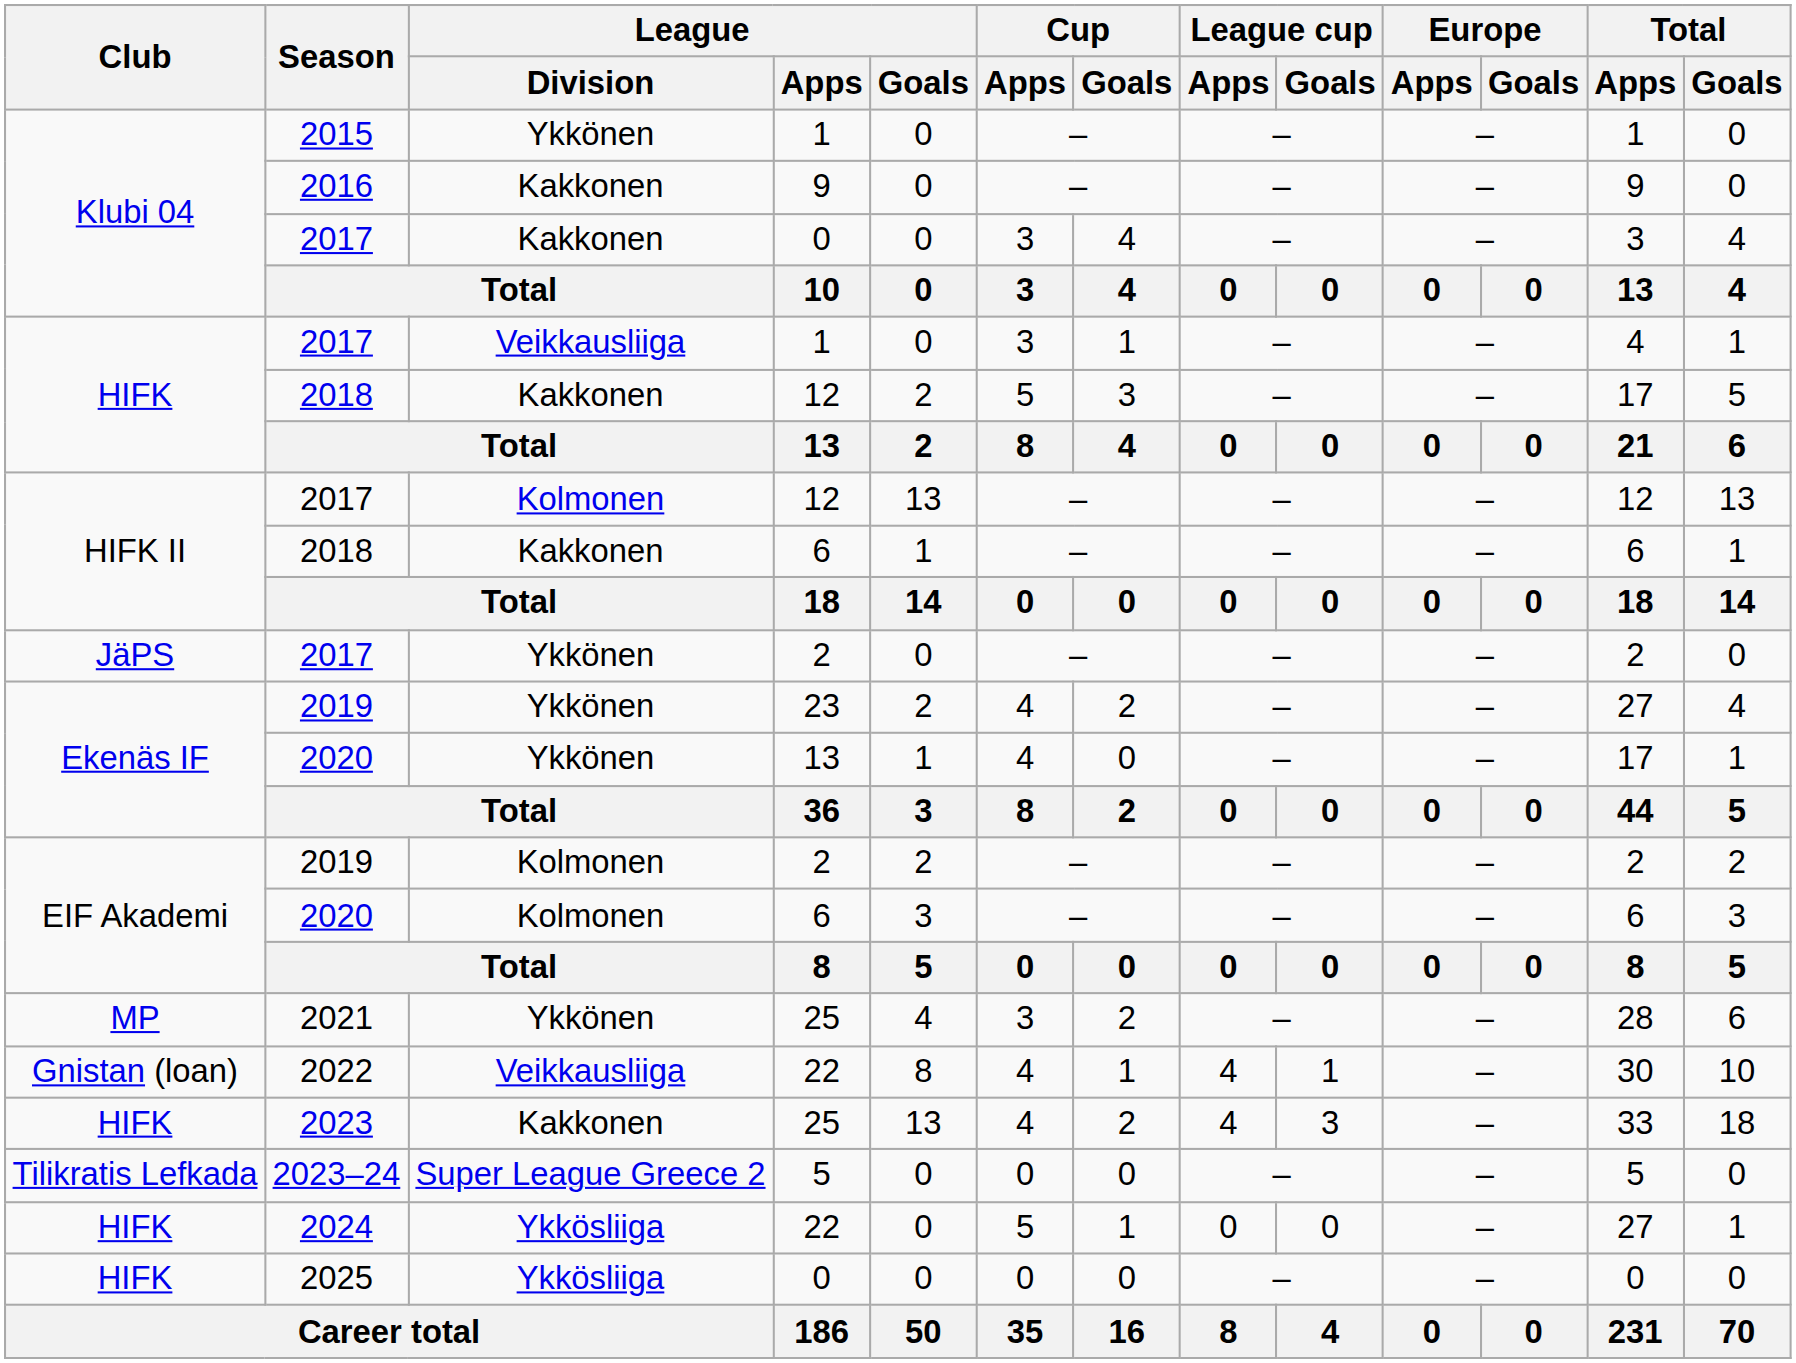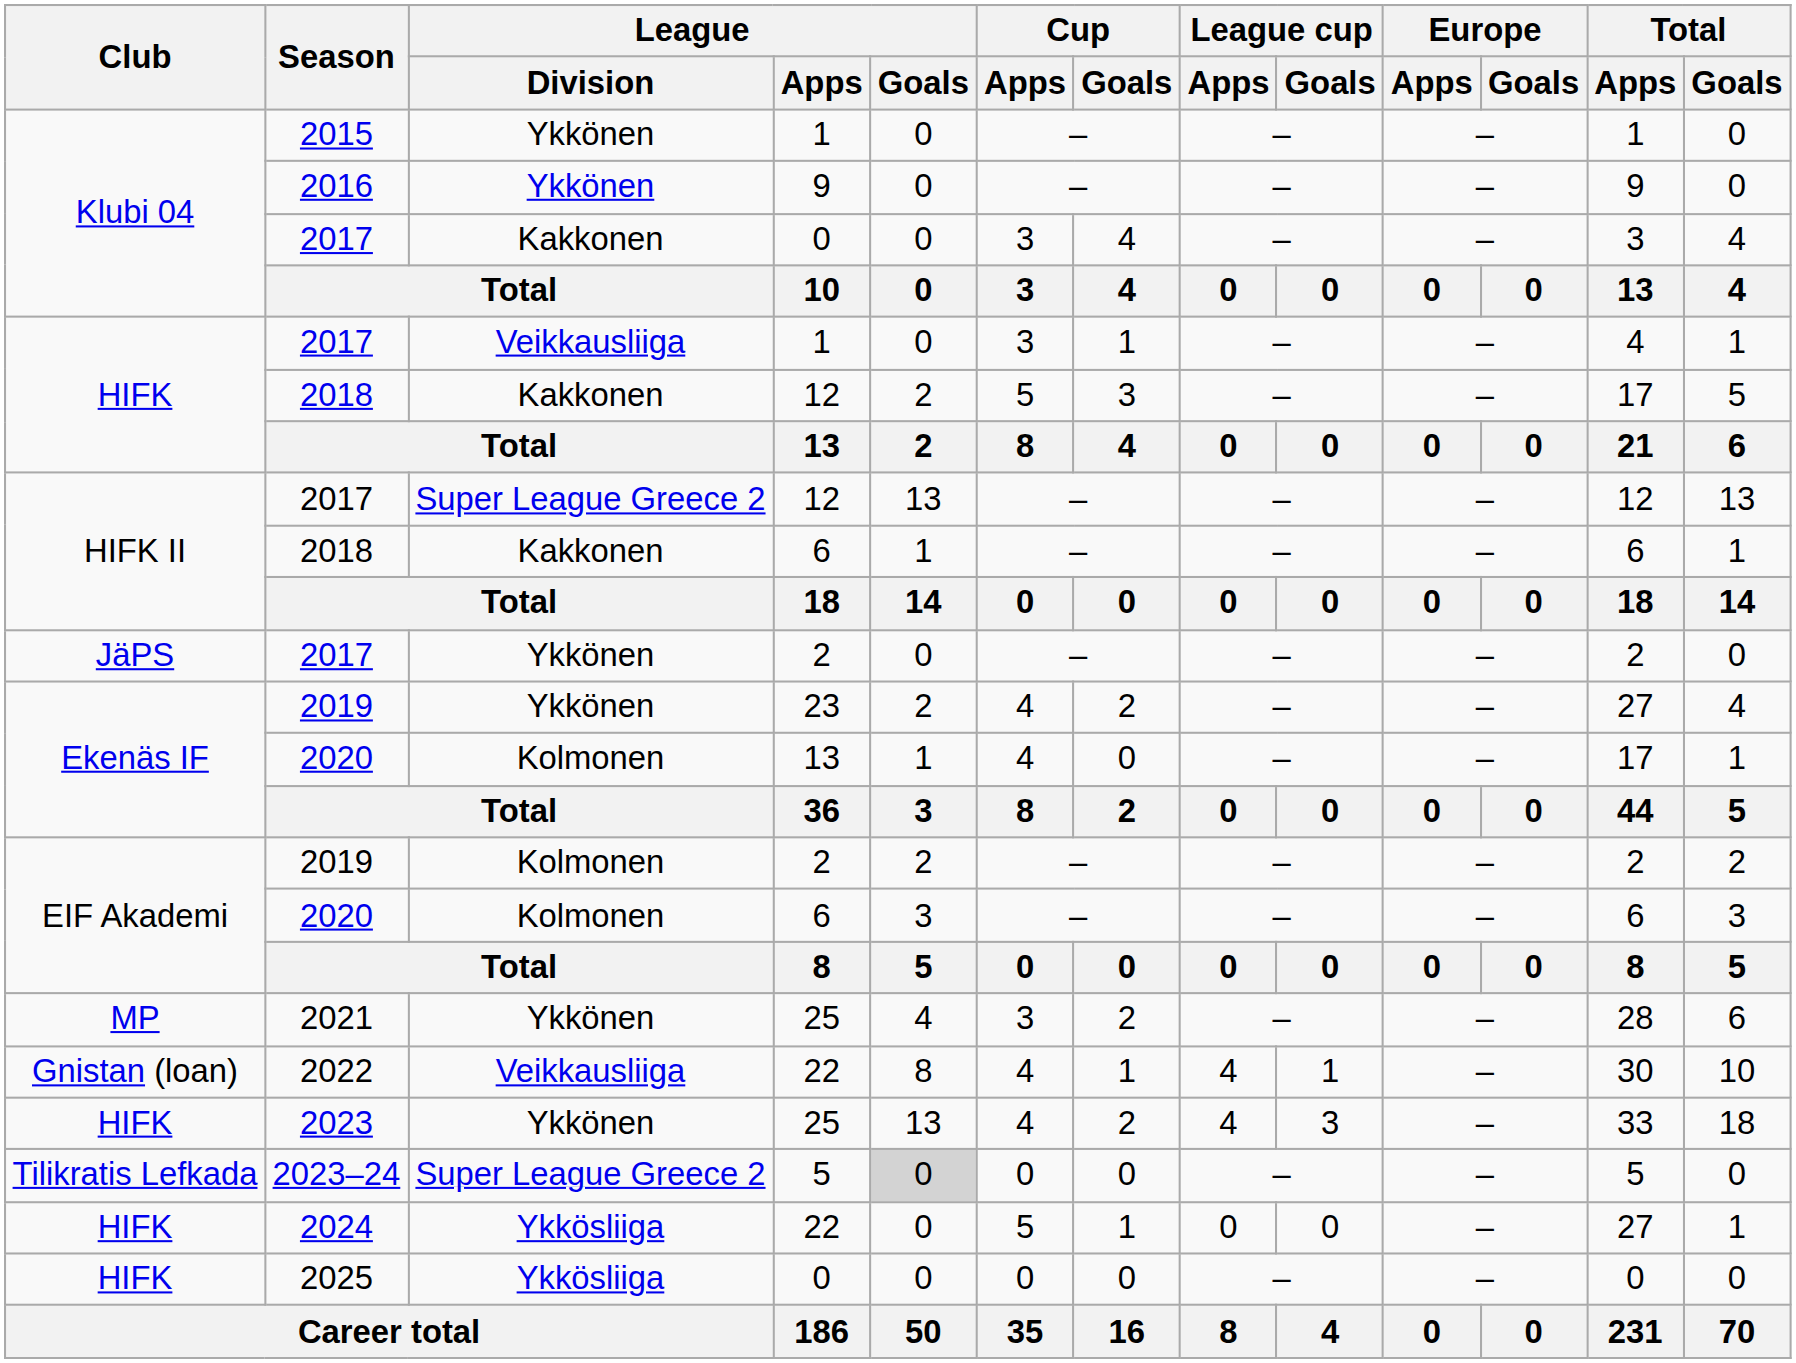2016 | League / Division: Kakkonen -> Ykkönen
2017 / 12 | League / Division: Kolmonen -> Super League Greece 2
2020 / 13 | League / Division: Ykkönen -> Kolmonen
2023 | League / Division: Kakkonen -> Ykkönen
2023–24 | League / Goals: no background -> lightgrey background
